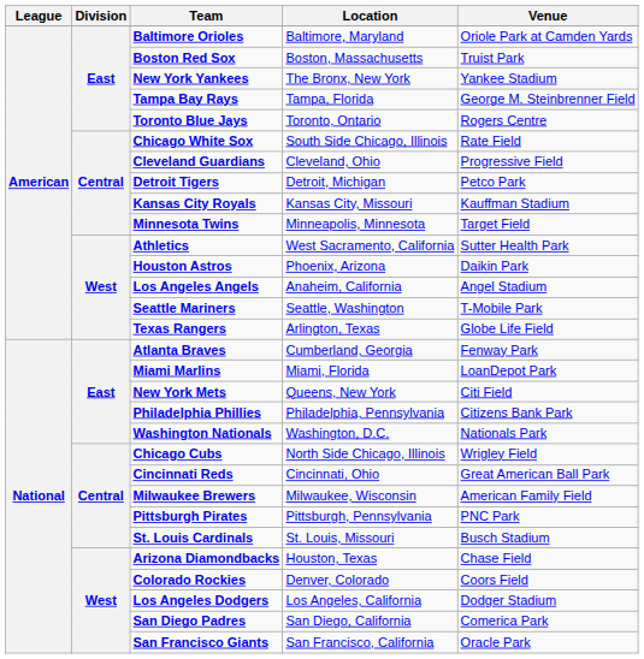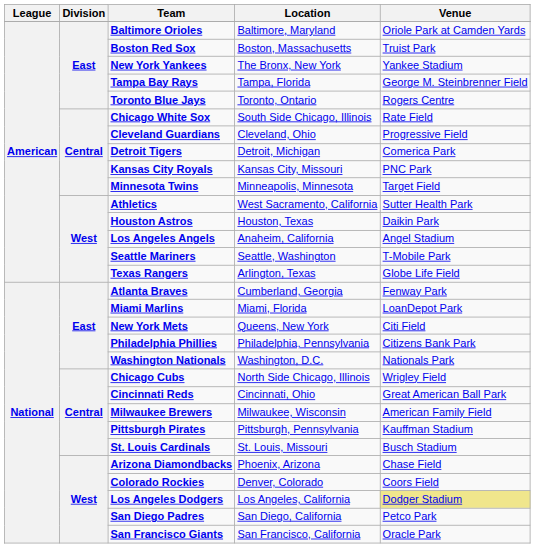Detroit Tigers | Venue: Petco Park -> Comerica Park
Kansas City Royals | Venue: Kauffman Stadium -> PNC Park
Houston Astros | Location: Phoenix, Arizona -> Houston, Texas
Pittsburgh Pirates | Venue: PNC Park -> Kauffman Stadium
Arizona Diamondbacks | Location: Houston, Texas -> Phoenix, Arizona
Los Angeles Dodgers | Venue: no background -> khaki background
San Diego Padres | Venue: Comerica Park -> Petco Park
